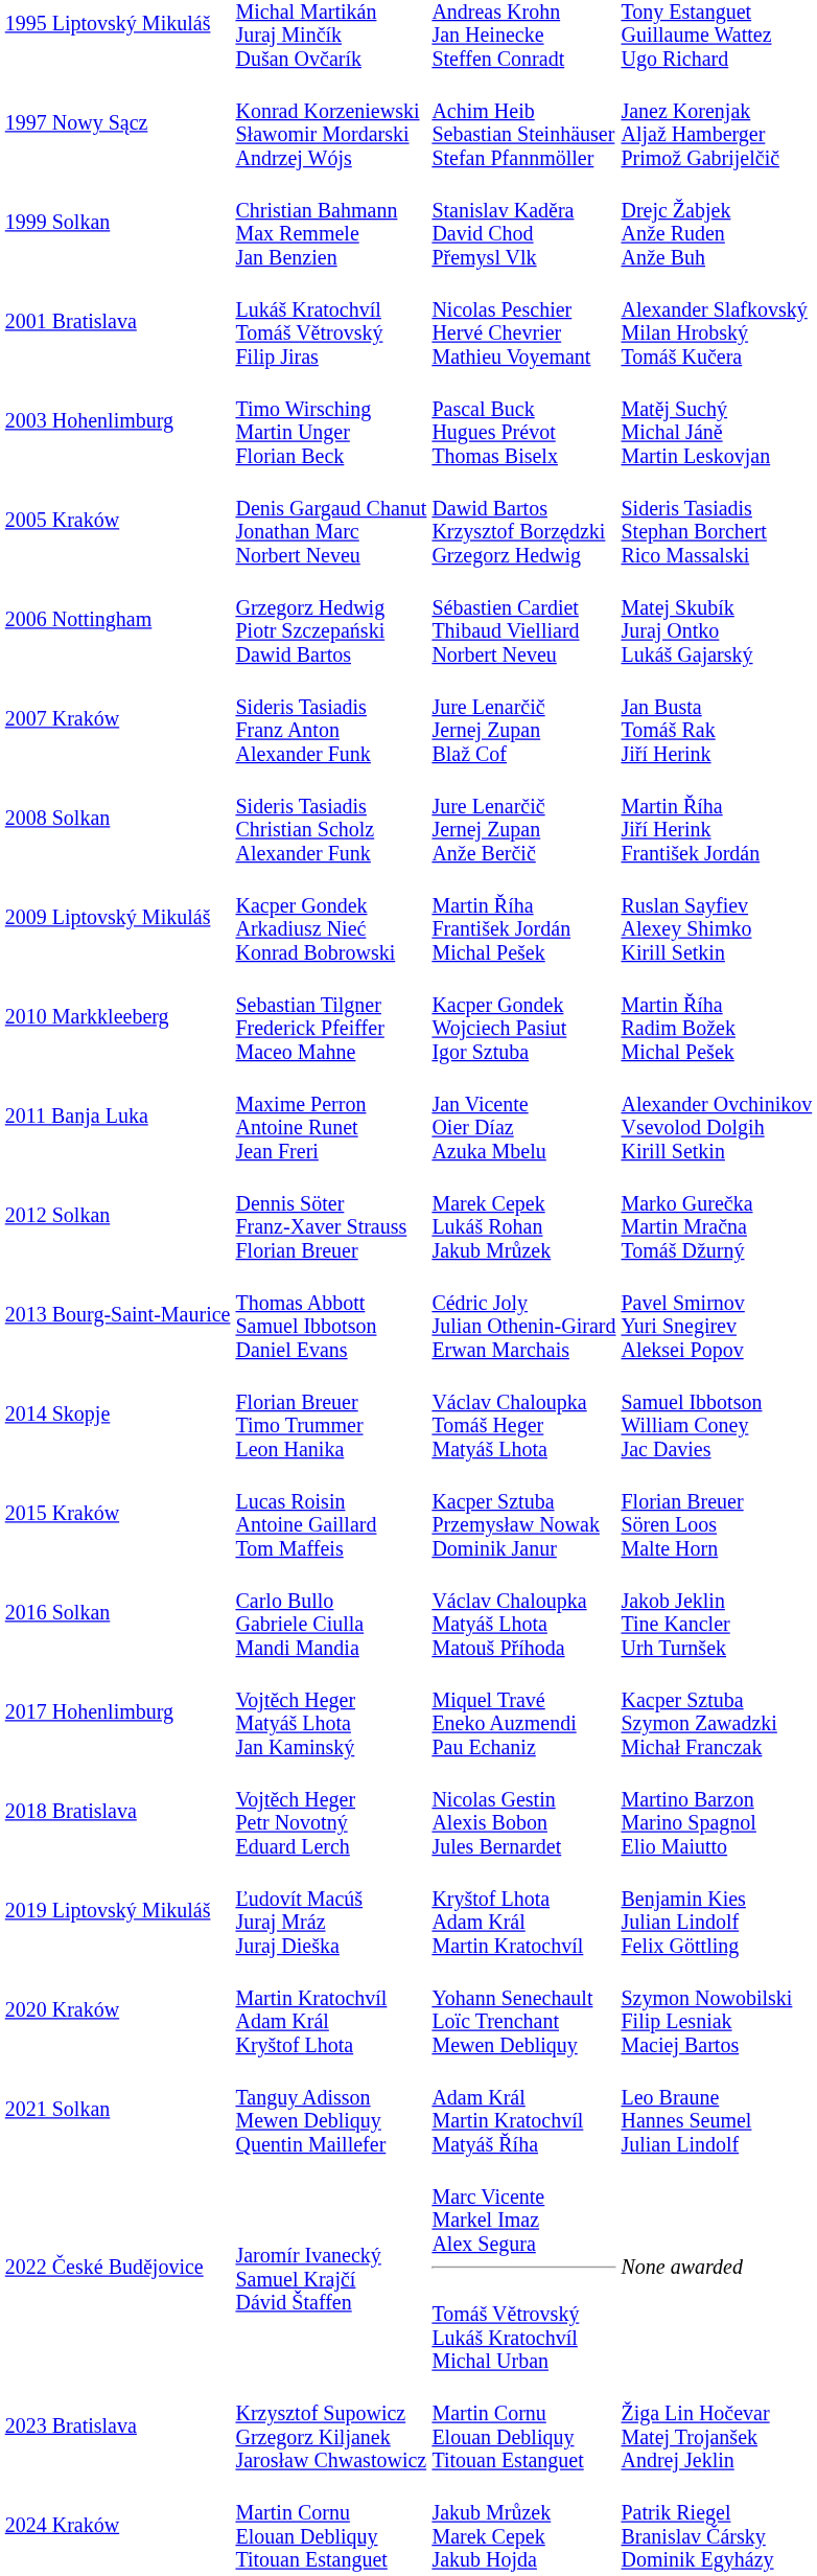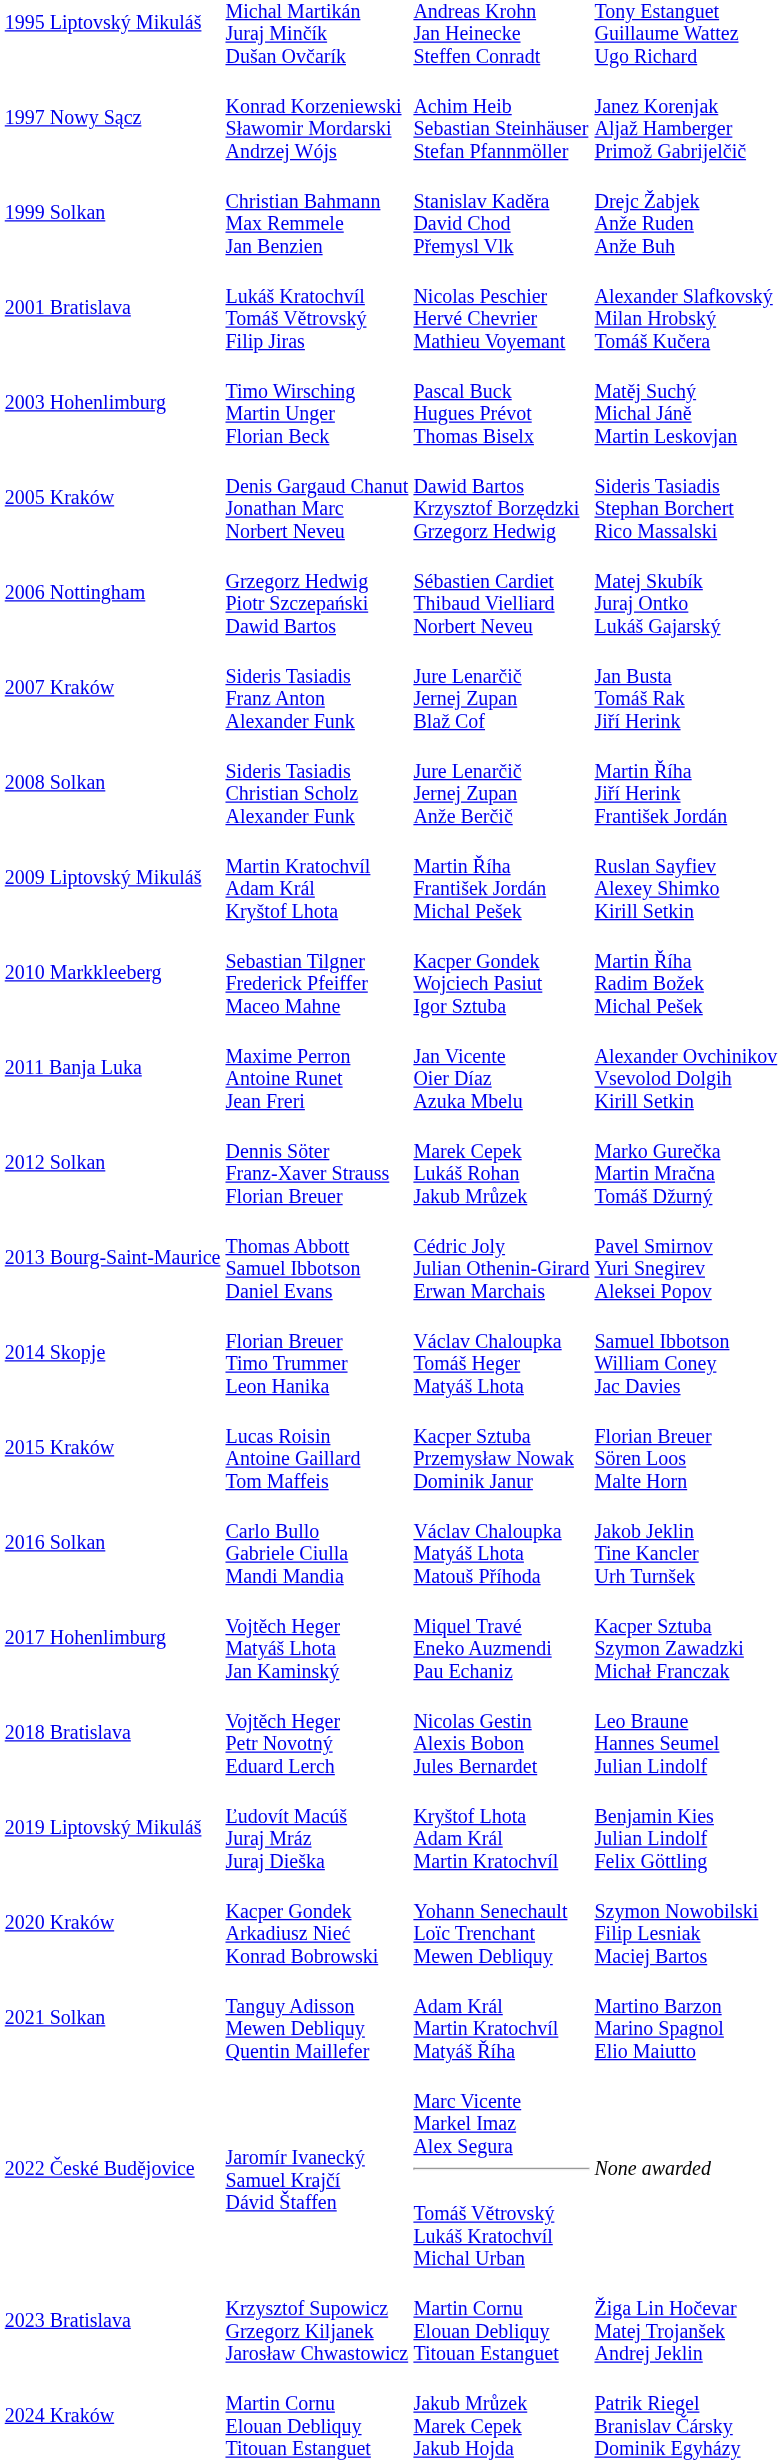2009 Liptovský Mikuláš | column 2: Kacper Gondek Arkadiusz Nieć Konrad Bobrowski -> Martin Kratochvíl Adam Král Kryštof Lhota
2018 Bratislava | column 4: Martino Barzon Marino Spagnol Elio Maiutto -> Leo Braune Hannes Seumel Julian Lindolf
2020 Kraków | column 2: Martin Kratochvíl Adam Král Kryštof Lhota -> Kacper Gondek Arkadiusz Nieć Konrad Bobrowski
2021 Solkan | column 4: Leo Braune Hannes Seumel Julian Lindolf -> Martino Barzon Marino Spagnol Elio Maiutto
